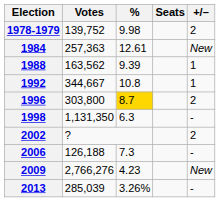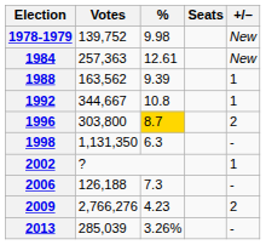1978-1979 | +/–: 2 -> New
2002 | +/–: 2 -> 1
2009 | +/–: New -> 2
